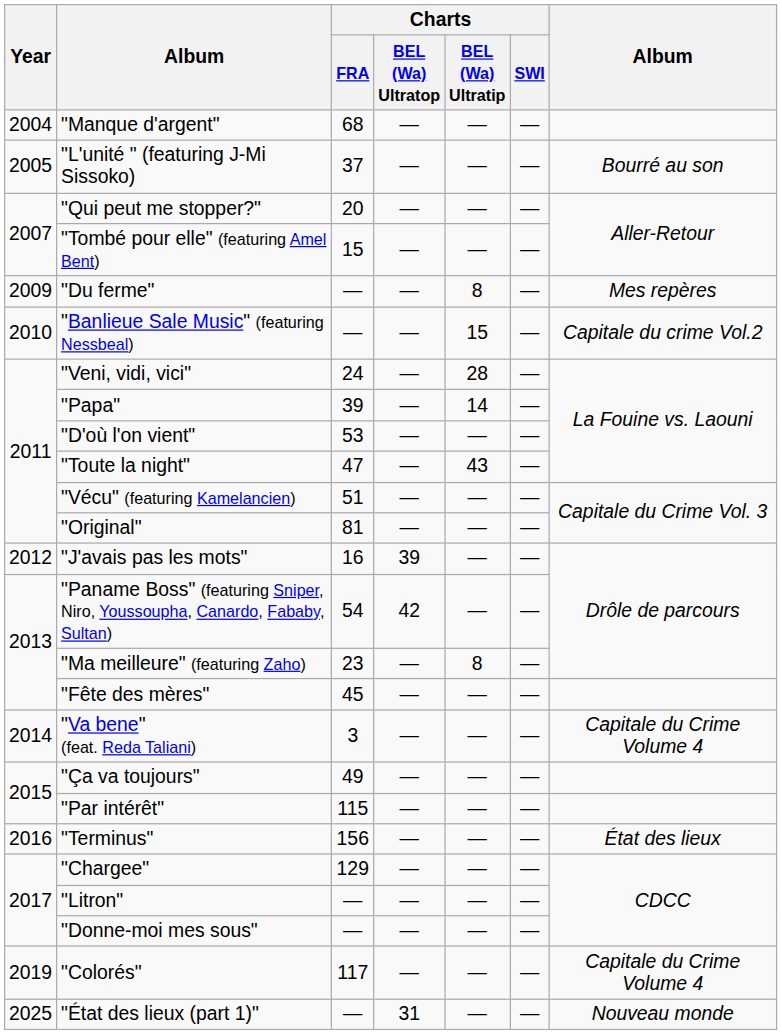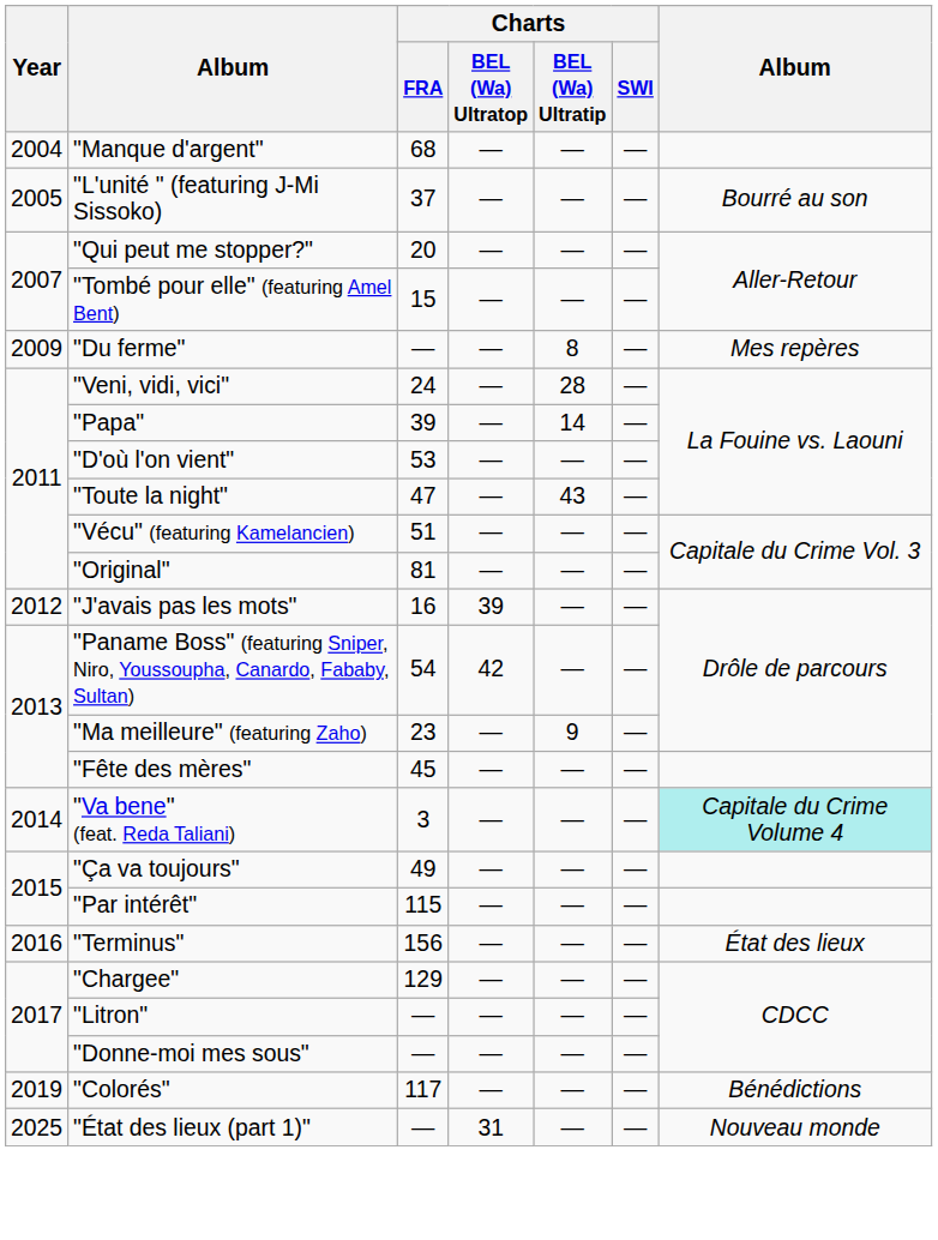- row: 2010 | "Banlieue Sale Music" (featuring Nessbeal) | — | — | 15 | — | Capitale du crime Vol.2
"Ma meilleure" (featuring Zaho) | Charts / BEL (Wa) Ultratip: 8 -> 9
"Va bene" (feat. Reda Taliani) | column 7: no background -> paleturquoise background
"Colorés" | column 7: Capitale du Crime Volume 4 -> Bénédictions
